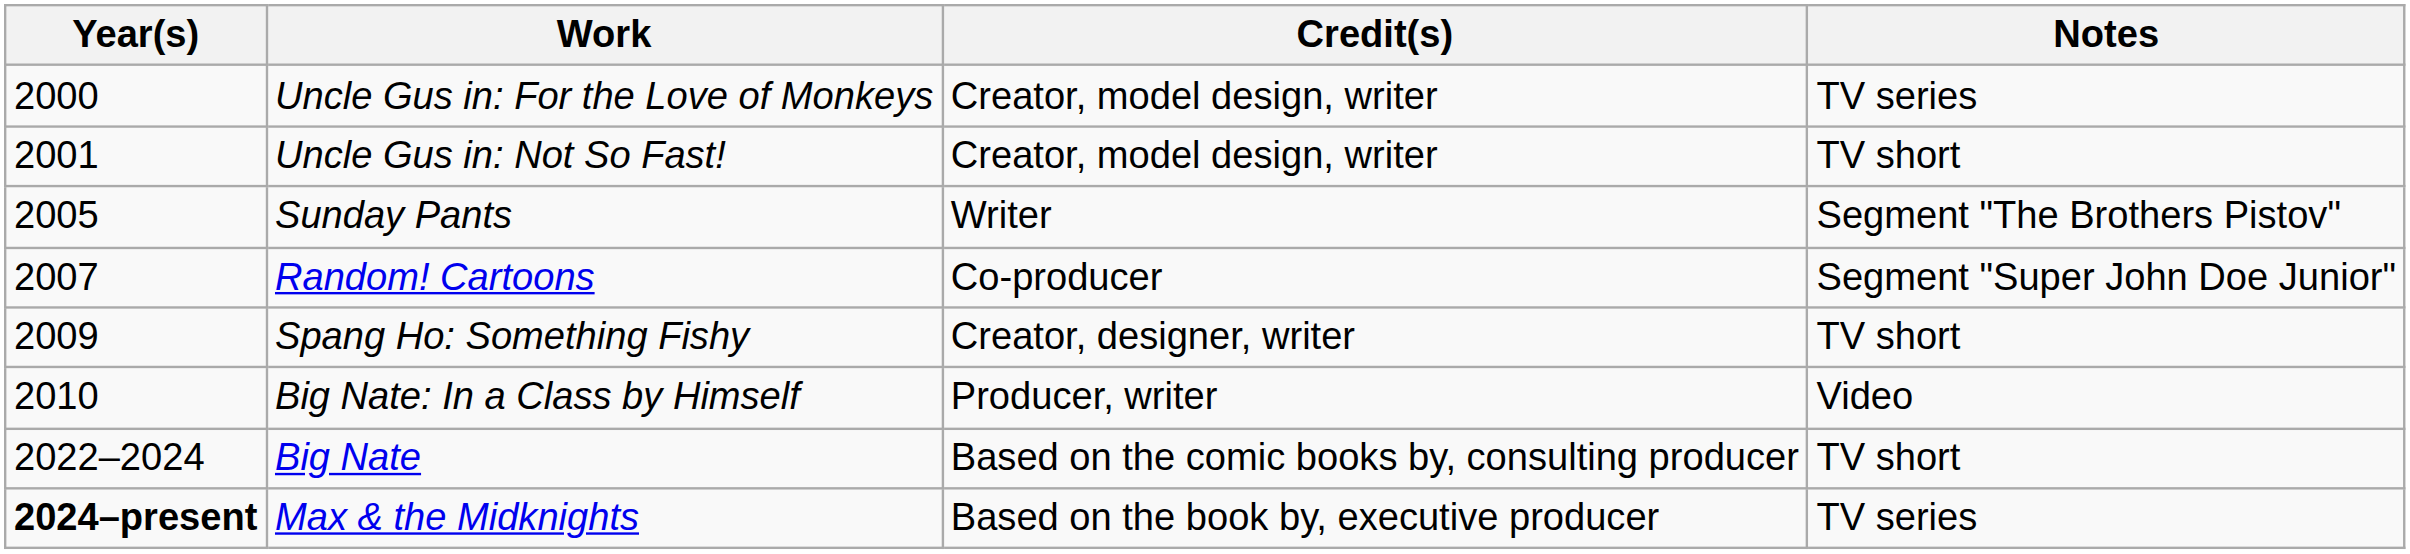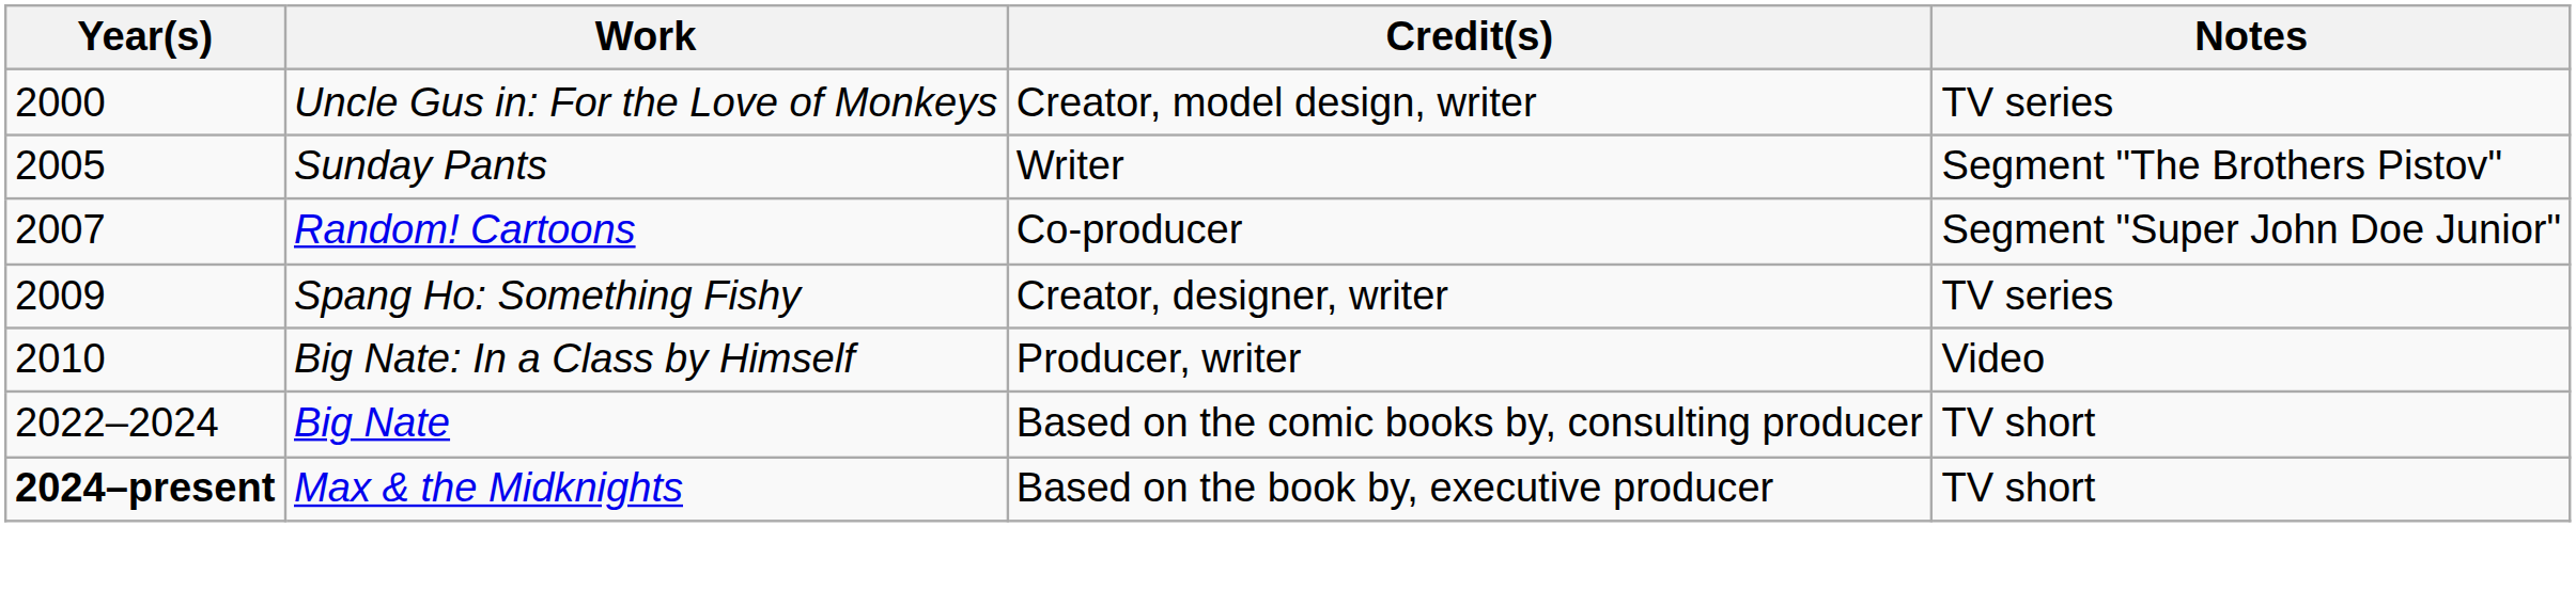- row: 2001 | Uncle Gus in: Not So Fast! | Creator, model design, writer | TV short
Spang Ho: Something Fishy | Notes: TV short -> TV series
Max & the Midknights | Notes: TV series -> TV short
